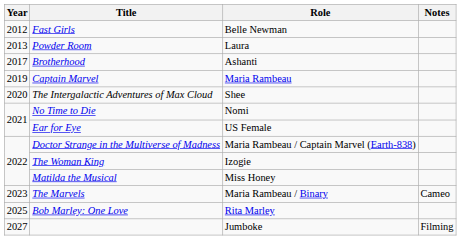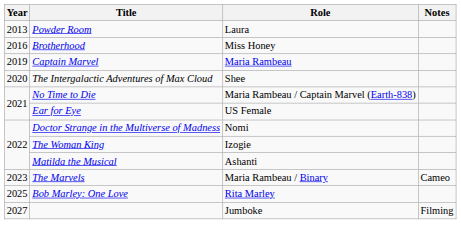- row: 2012 | Fast Girls | Belle Newman
Brotherhood | Year: 2017 -> 2016
Brotherhood | Role: Ashanti -> Miss Honey
No Time to Die | Role: Nomi -> Maria Rambeau / Captain Marvel (Earth-838)
Doctor Strange in the Multiverse of Madness | Role: Maria Rambeau / Captain Marvel (Earth-838) -> Nomi
Matilda the Musical | Role: Miss Honey -> Ashanti
